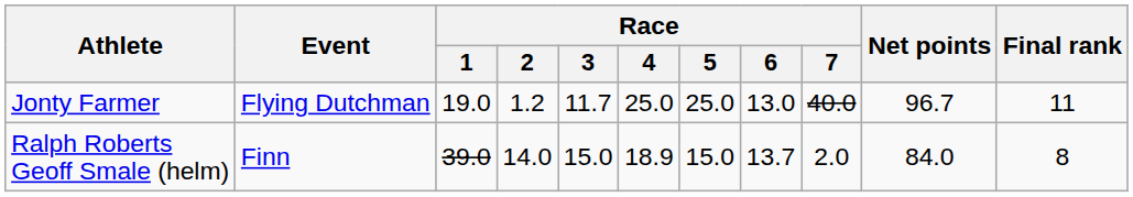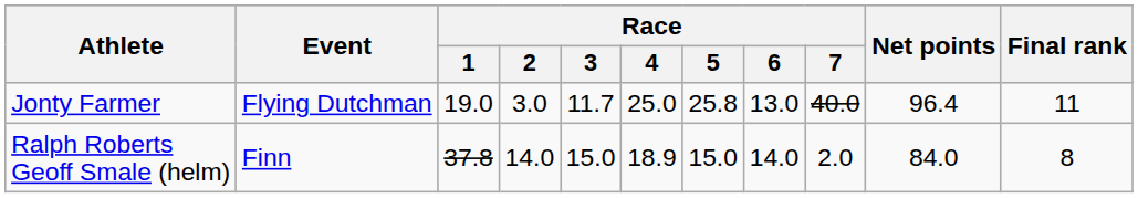Jonty Farmer | Race / 2: 1.2 -> 3.0
Jonty Farmer | Race / 5: 25.0 -> 25.8
Jonty Farmer | Net points: 96.7 -> 96.4
Ralph Roberts Geoff Smale (helm) | Race / 1: 39.0 -> 37.8
Ralph Roberts Geoff Smale (helm) | Race / 6: 13.7 -> 14.0
